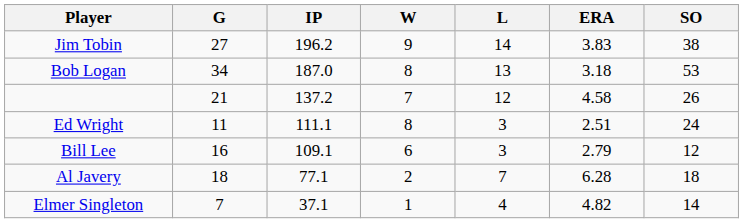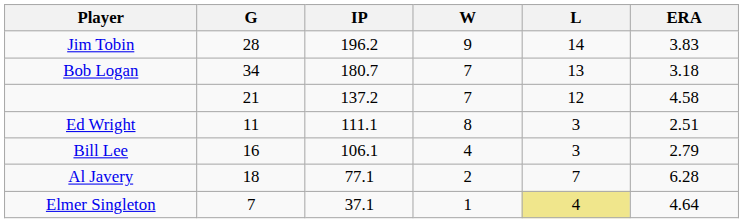- column: SO | 38 | 53 | 26 | 24 | 12 | 18 | 14
Jim Tobin | G: 27 -> 28
Bob Logan | IP: 187.0 -> 180.7
Bob Logan | W: 8 -> 7
Bill Lee | IP: 109.1 -> 106.1
Bill Lee | W: 6 -> 4
Elmer Singleton | L: no background -> khaki background
Elmer Singleton | ERA: 4.82 -> 4.64
